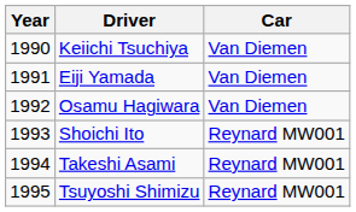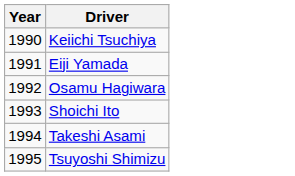- column: Car | Van Diemen | Van Diemen | Van Diemen | Reynard MW001 | Reynard MW001 | Reynard MW001
